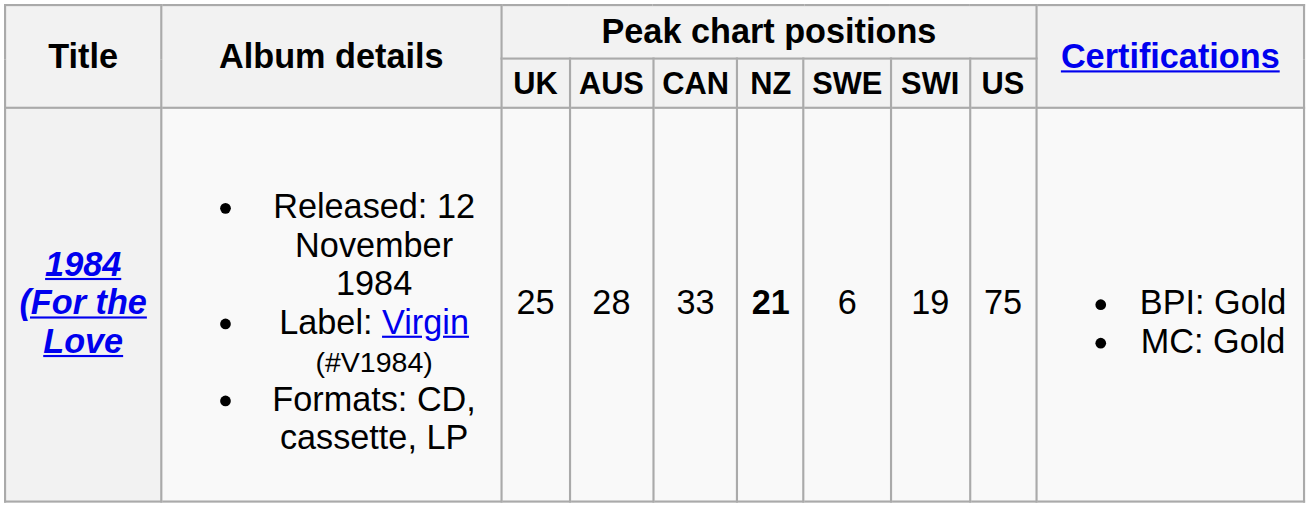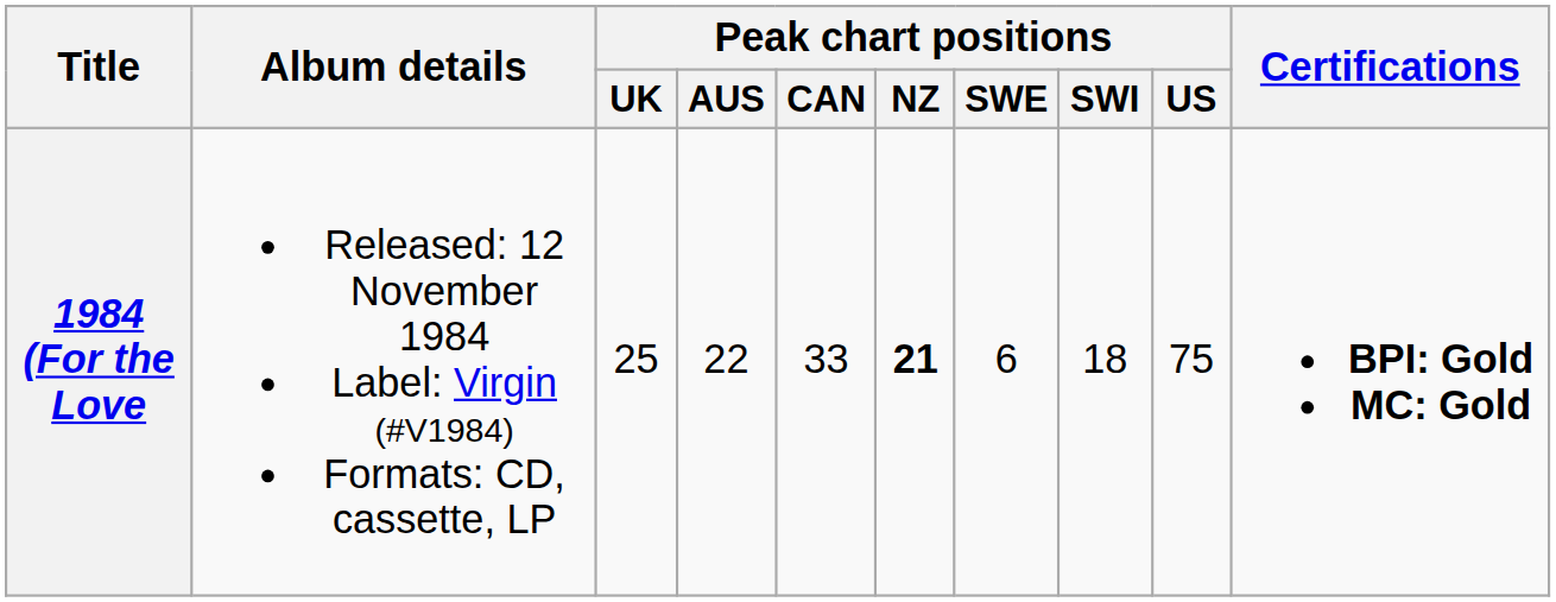1984 (For the Love | Peak chart positions / AUS: 28 -> 22
1984 (For the Love | Peak chart positions / SWI: 19 -> 18
1984 (For the Love | Certifications: normal -> bold
